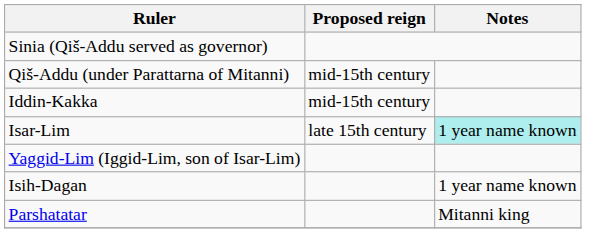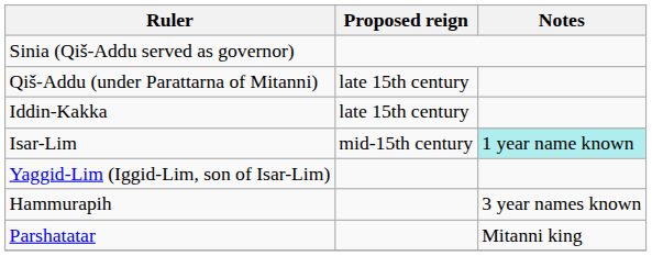Qiš-Addu (under Parattarna of Mitanni) | Proposed reign: mid-15th century -> late 15th century
Iddin-Kakka | Proposed reign: mid-15th century -> late 15th century
Isar-Lim | Proposed reign: late 15th century -> mid-15th century
- row: Isih-Dagan | 1 year name known
+ row: Hammurapih | 3 year names known
